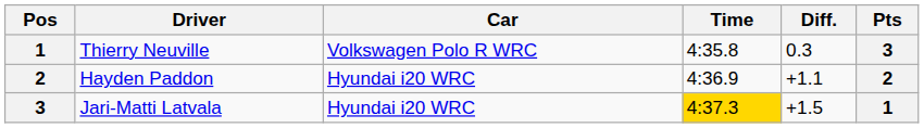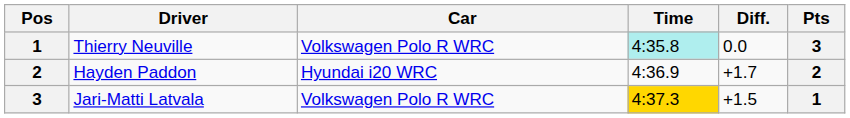Thierry Neuville | Time: no background -> paleturquoise background
Thierry Neuville | Diff.: 0.3 -> 0.0
Hayden Paddon | Diff.: +1.1 -> +1.7
Jari-Matti Latvala | Car: Hyundai i20 WRC -> Volkswagen Polo R WRC
